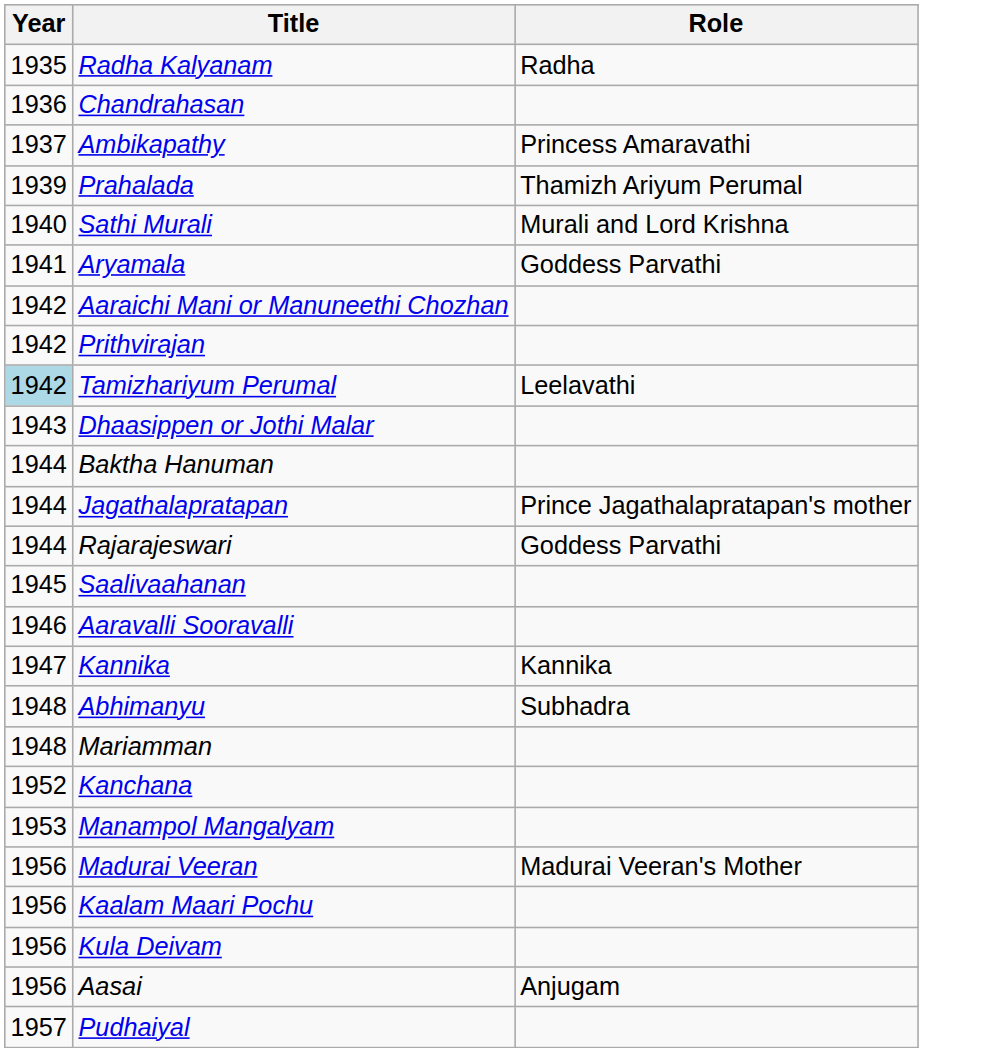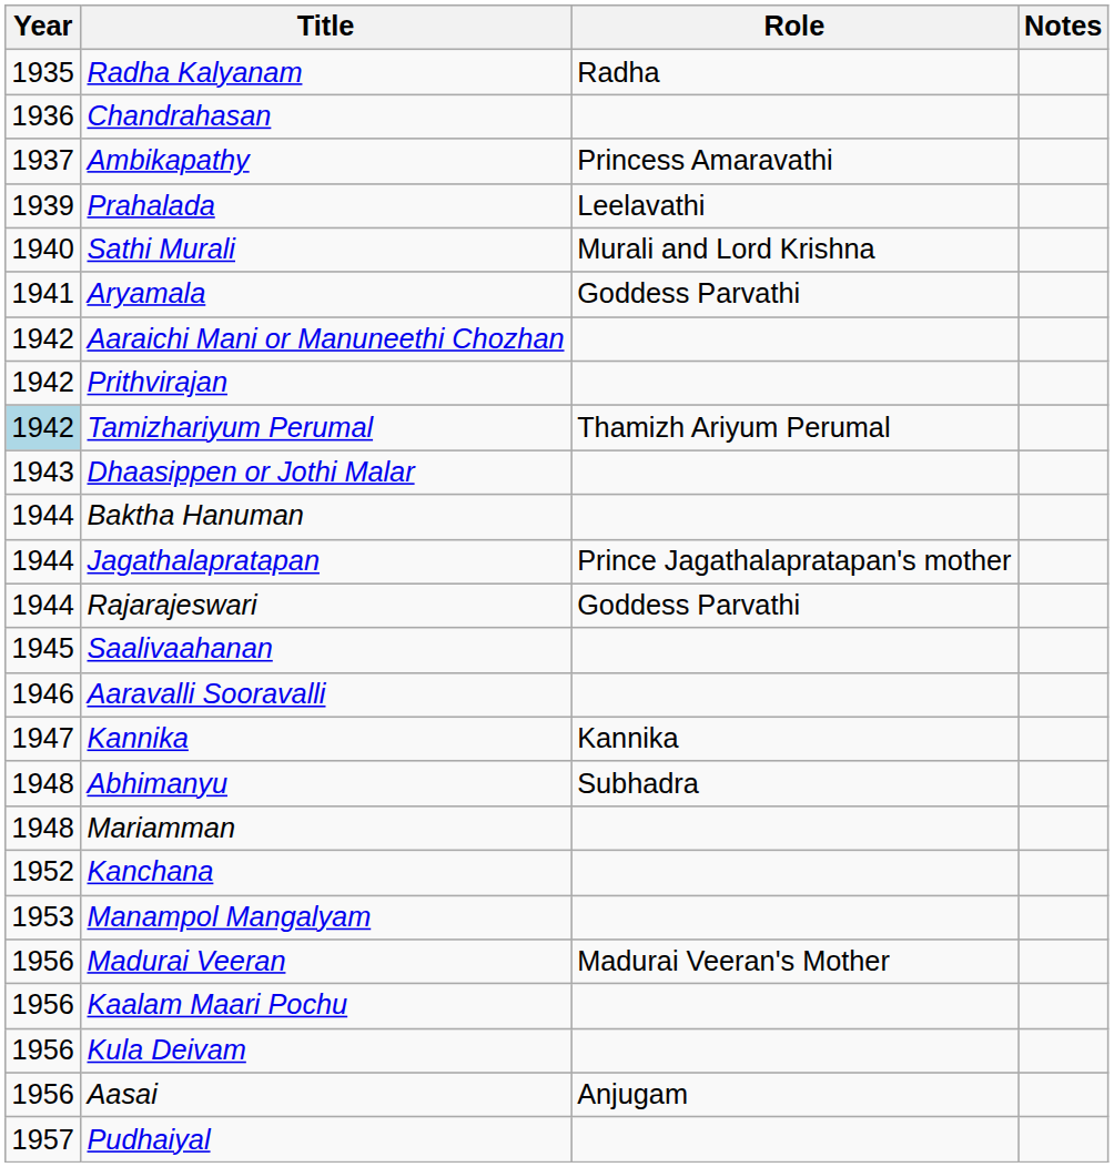+ column: Notes
Prahalada | Role: Thamizh Ariyum Perumal -> Leelavathi
Tamizhariyum Perumal | Role: Leelavathi -> Thamizh Ariyum Perumal
